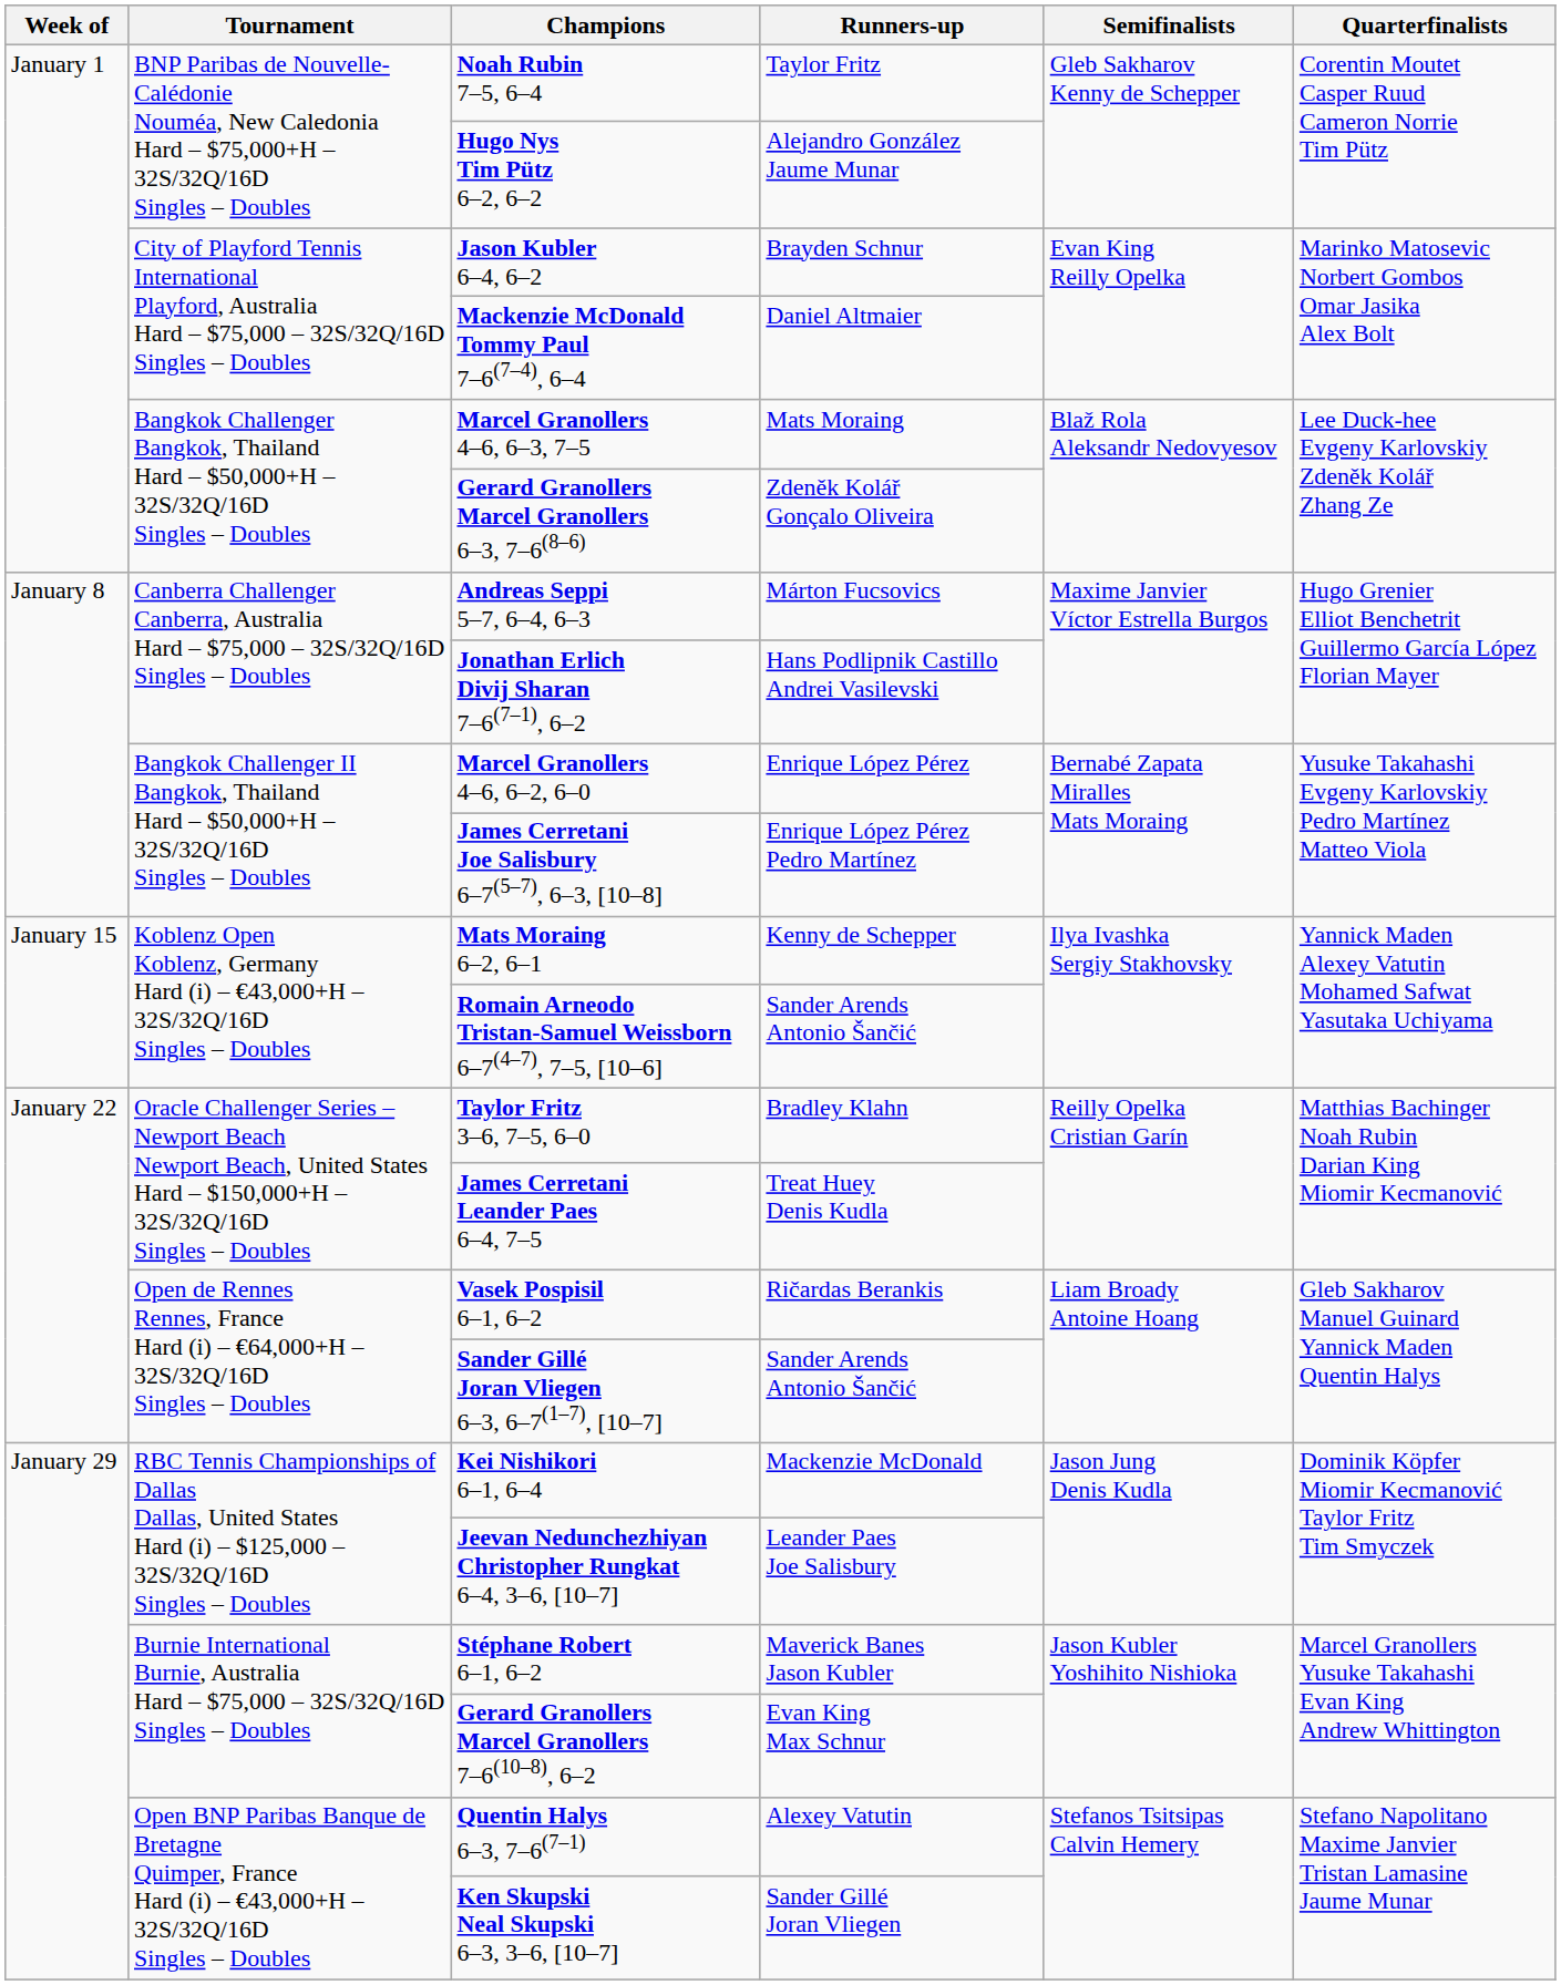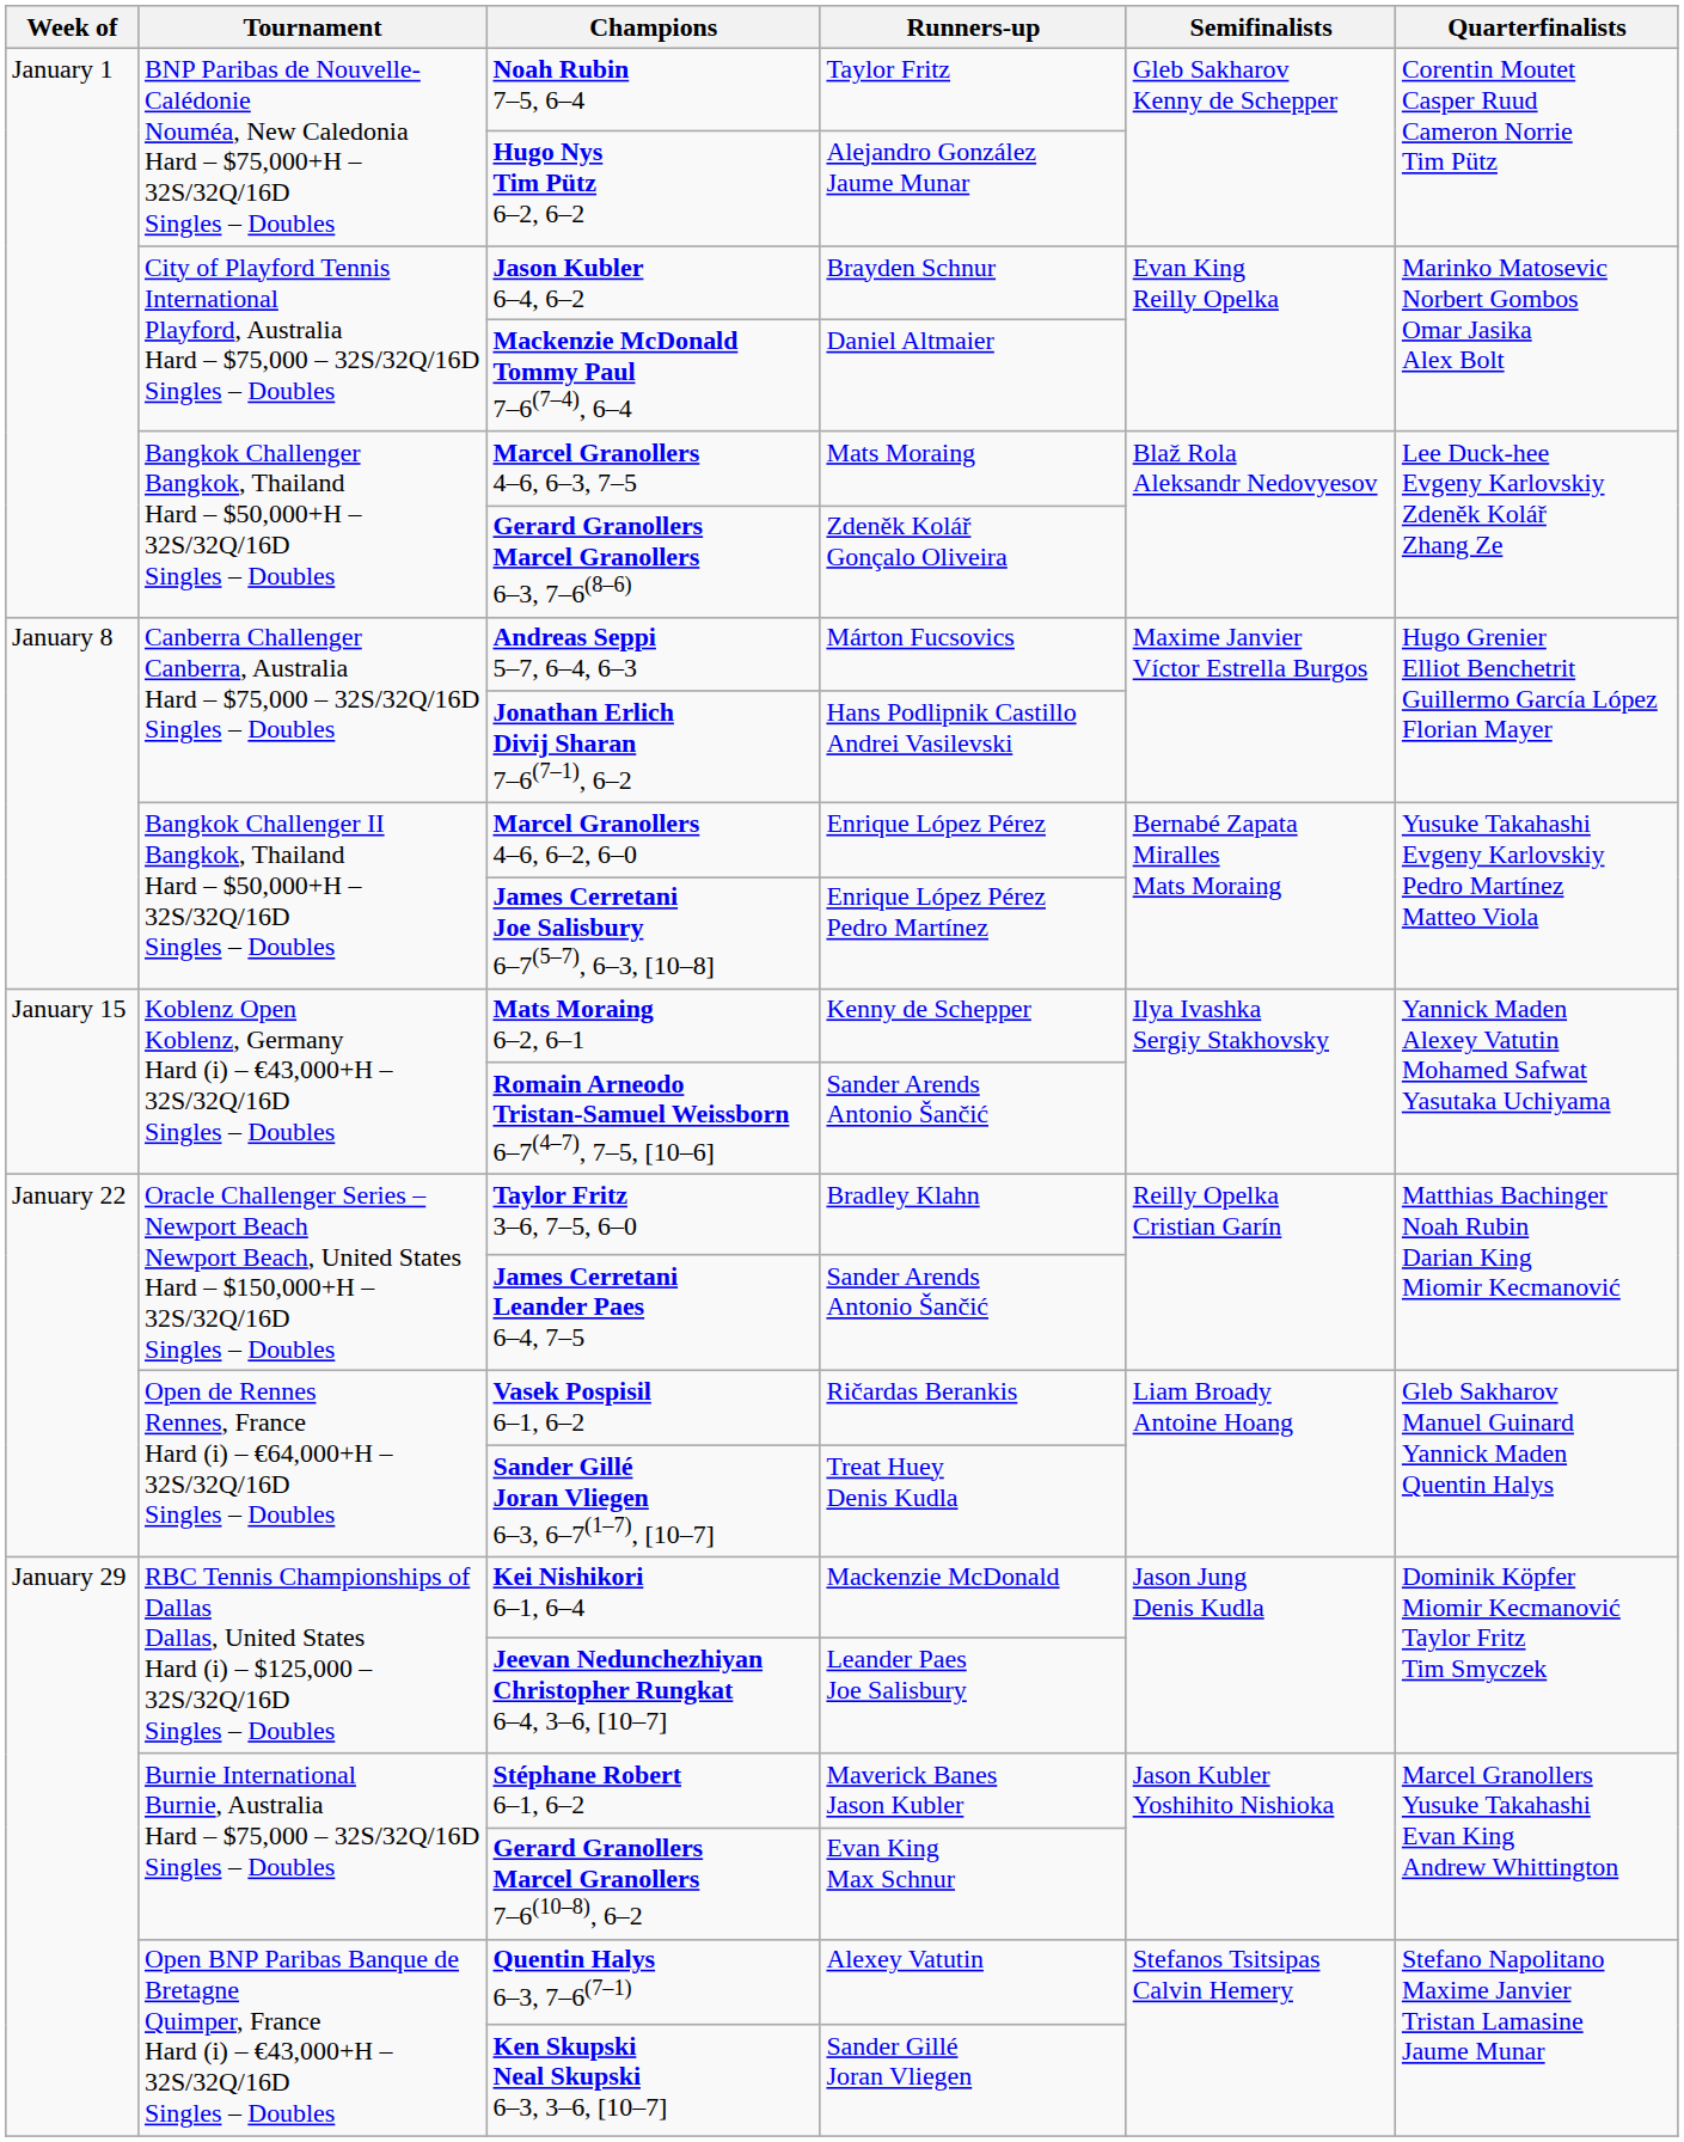James Cerretani Leander Paes 6–4, 7–5 | Runners-up: Treat Huey Denis Kudla -> Sander Arends Antonio Šančić
Sander Gillé Joran Vliegen 6–3, 6–7(1–7), [10–7] | Runners-up: Sander Arends Antonio Šančić -> Treat Huey Denis Kudla
